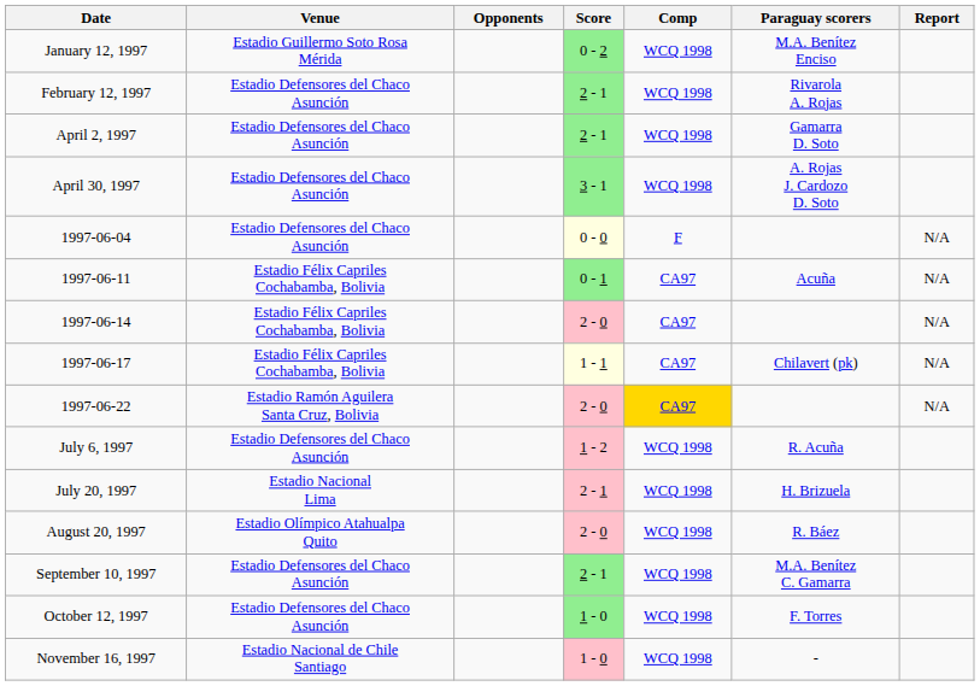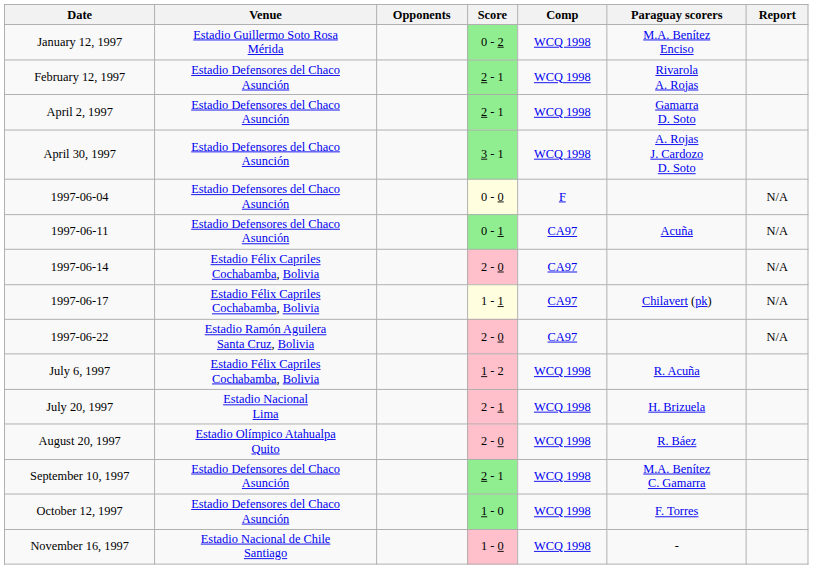1997-06-11 | Venue: Estadio Félix Capriles Cochabamba, Bolivia -> Estadio Defensores del Chaco Asunción
1997-06-22 | Comp: gold background -> no background
July 6, 1997 | Venue: Estadio Defensores del Chaco Asunción -> Estadio Félix Capriles Cochabamba, Bolivia
